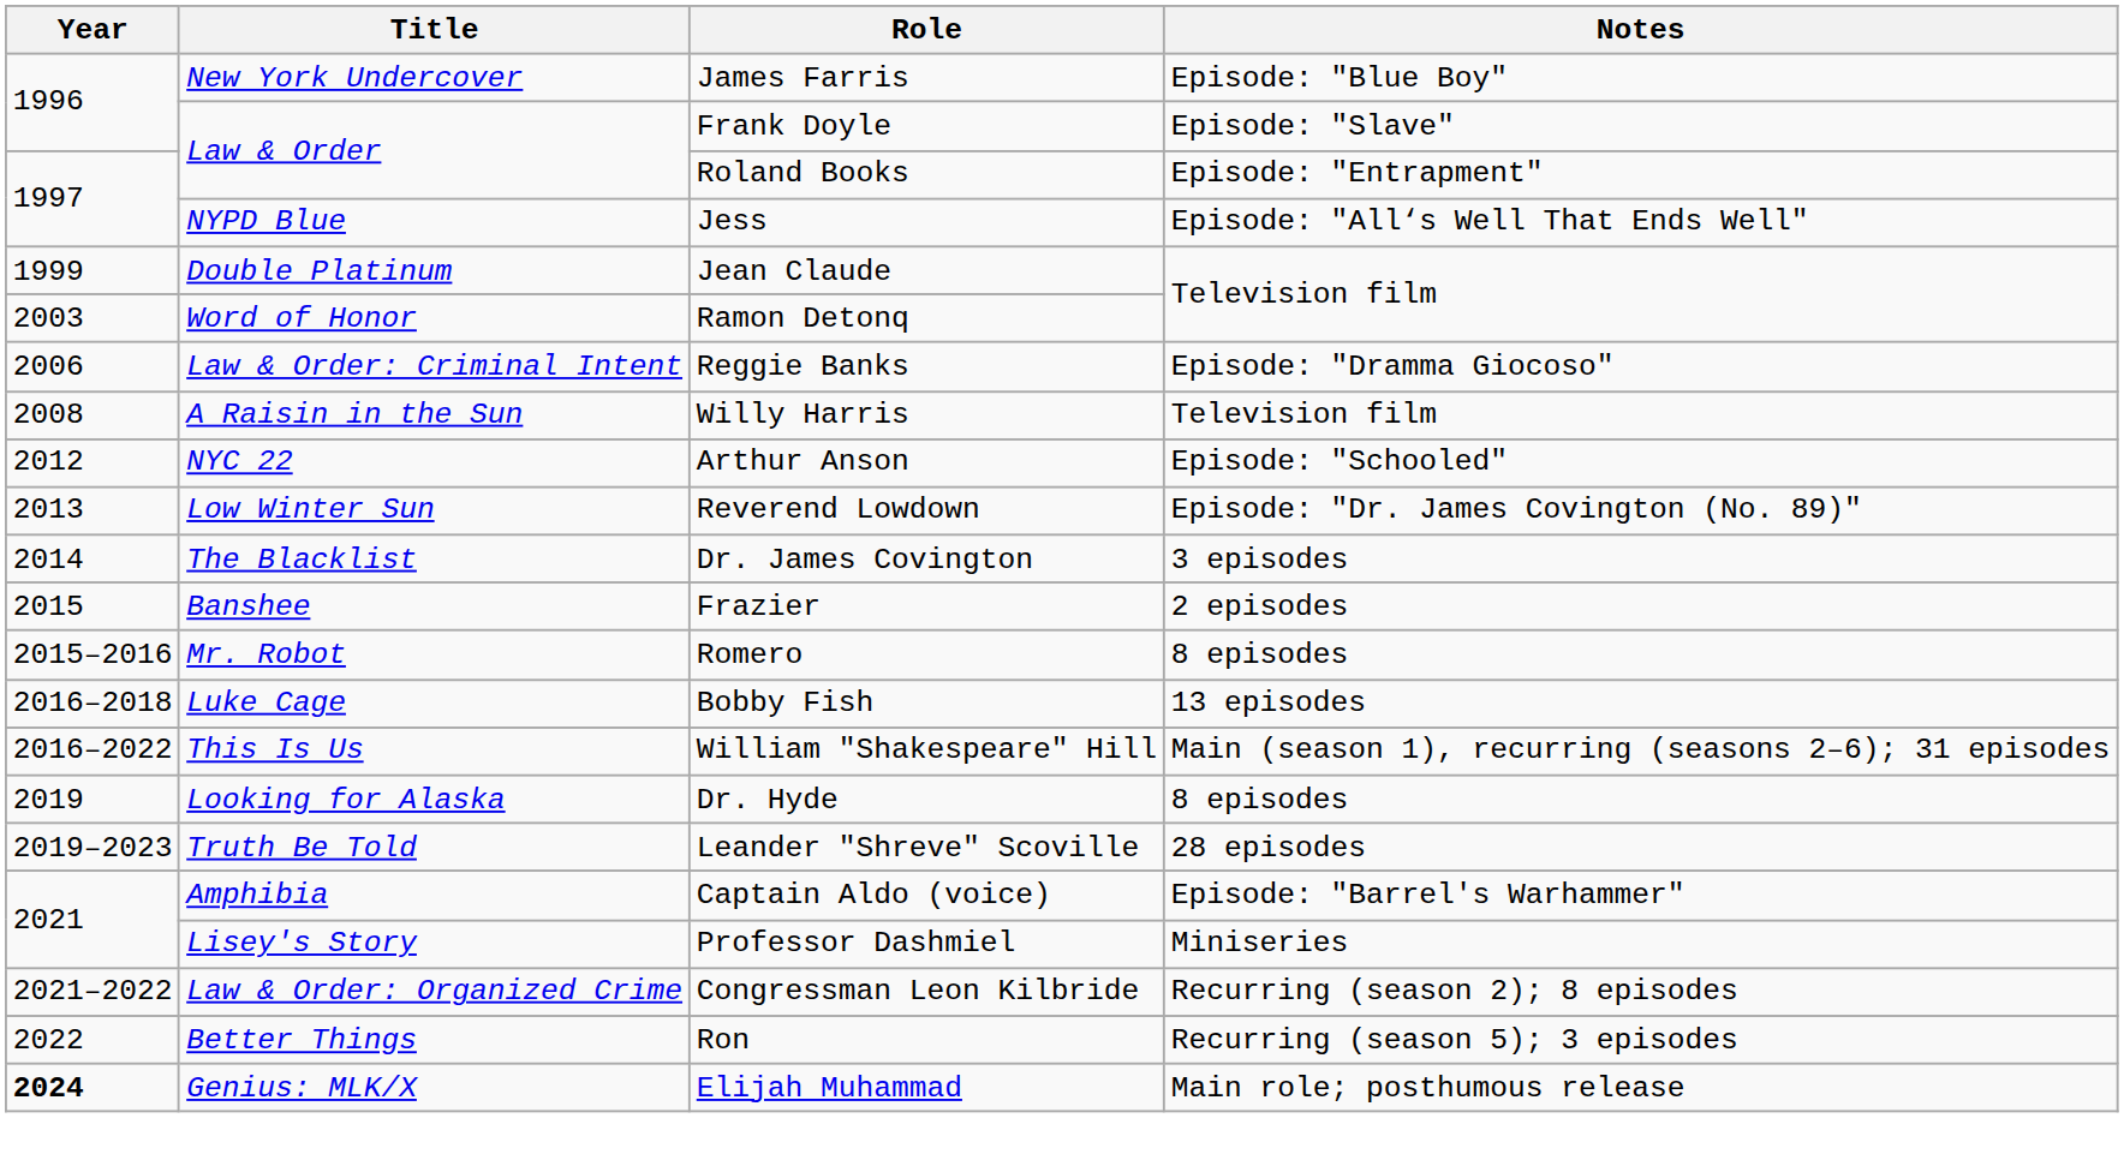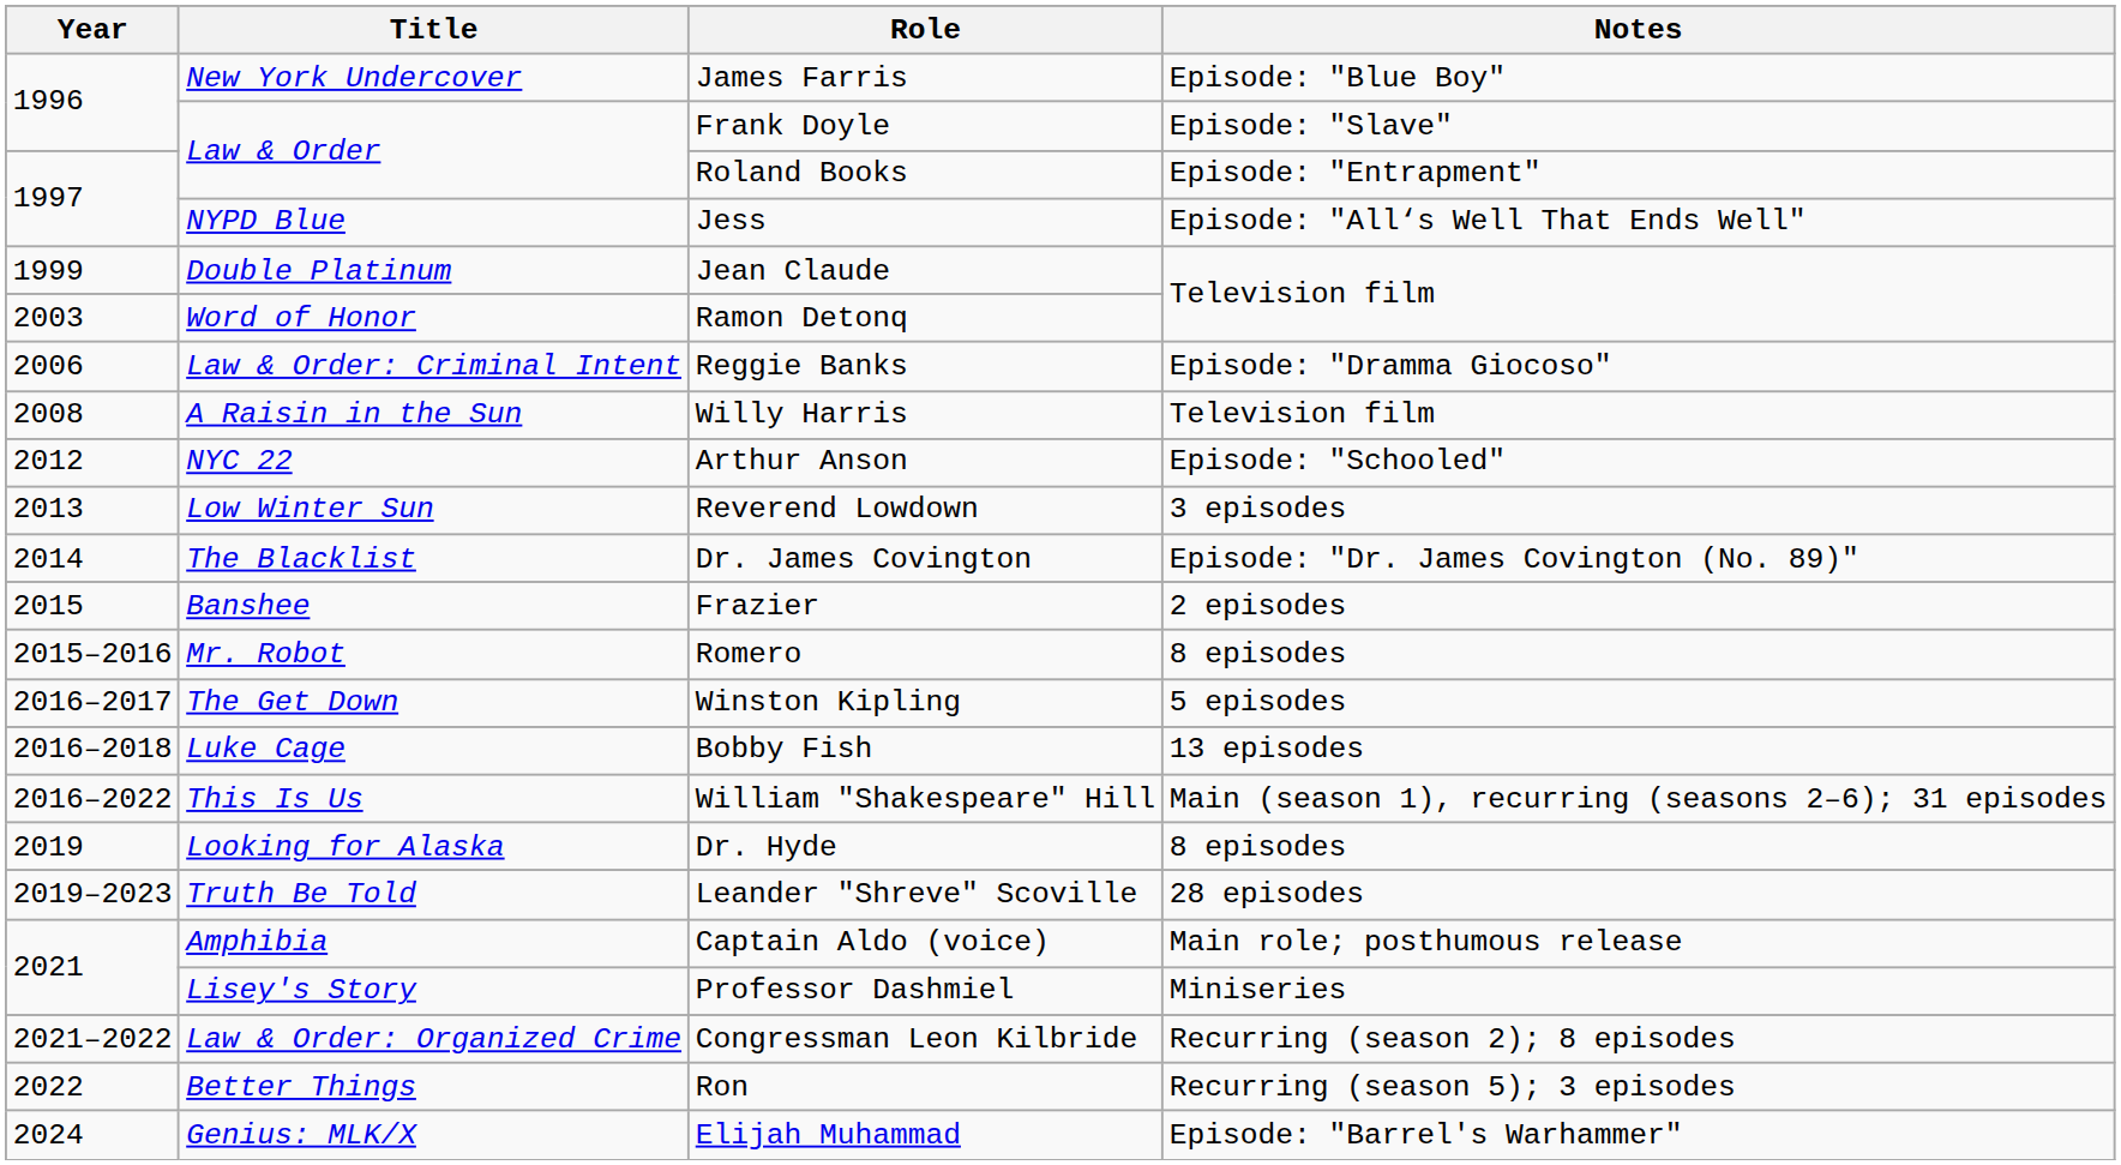Reverend Lowdown | Notes: Episode: "Dr. James Covington (No. 89)" -> 3 episodes
Dr. James Covington | Notes: 3 episodes -> Episode: "Dr. James Covington (No. 89)"
+ row: 2016–2017 | The Get Down | Winston Kipling | 5 episodes
Captain Aldo (voice) | Notes: Episode: "Barrel's Warhammer" -> Main role; posthumous release
Elijah Muhammad | Year: bold -> normal
Elijah Muhammad | Notes: Main role; posthumous release -> Episode: "Barrel's Warhammer"
